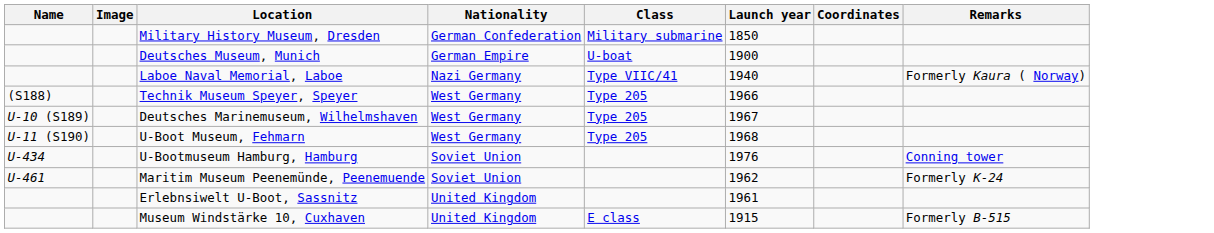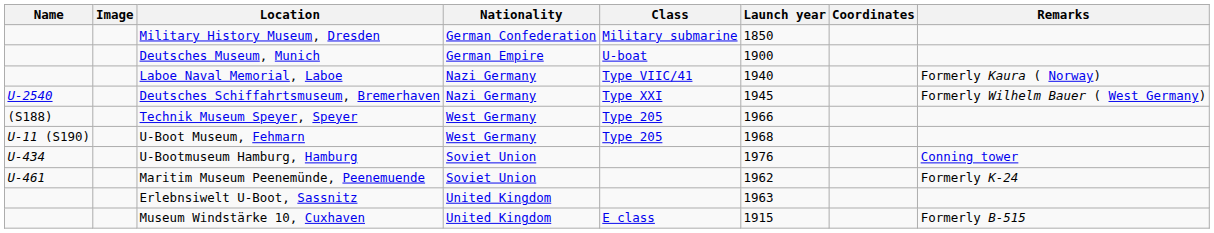+ row: U-2540 | Deutsches Schiffahrtsmuseum, Bremerhaven | Nazi Germany | Type XXI | 1945 | Formerly Wilhelm Bauer ( West Germany)
- row: U-10 (S189) | Deutsches Marinemuseum, Wilhelmshaven | West Germany | Type 205 | 1967
Erlebnsiwelt U-Boot, Sassnitz | Launch year: 1961 -> 1963
